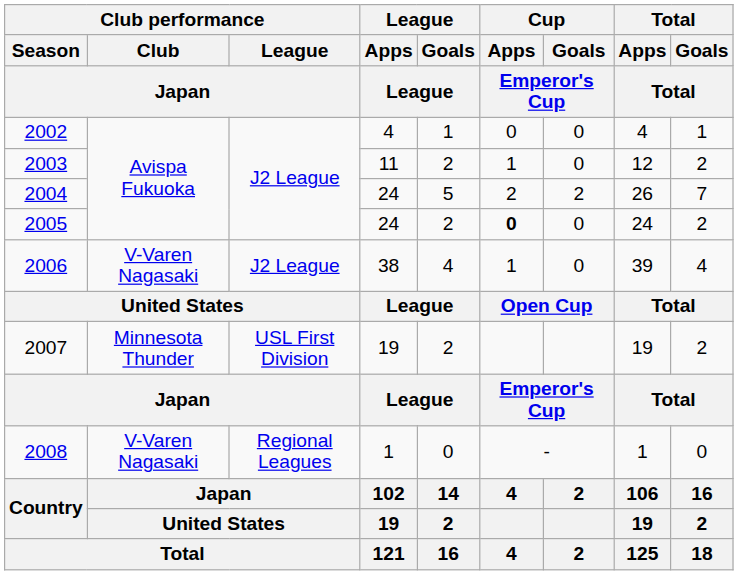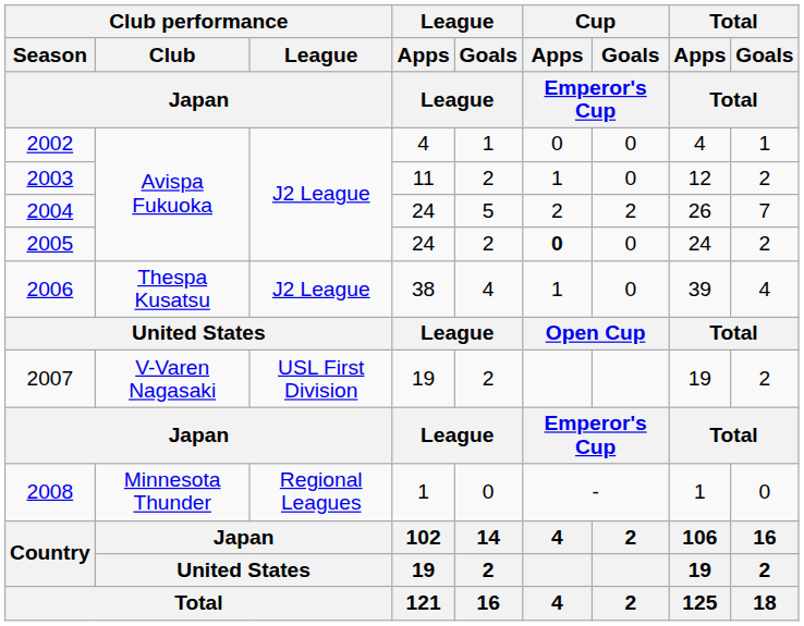2006 | Club performance / Club / Japan: V-Varen Nagasaki -> Thespa Kusatsu
2007 | Club performance / Club / Japan: Minnesota Thunder -> V-Varen Nagasaki
2008 | Club performance / Club / Japan: V-Varen Nagasaki -> Minnesota Thunder
